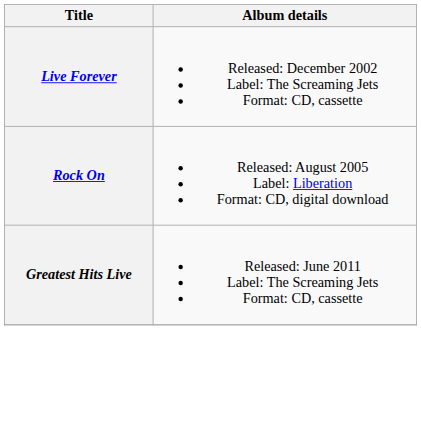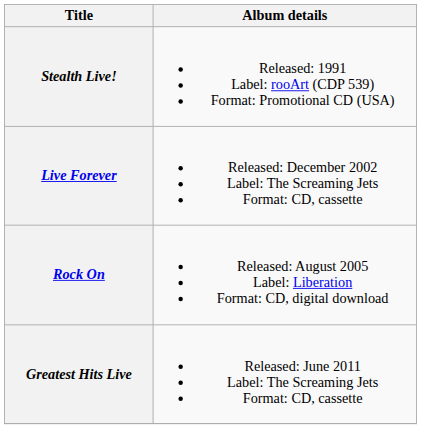+ row: Stealth Live! | Released: 1991 Label: rooArt (CDP 539) Format: Promotional CD (USA)
